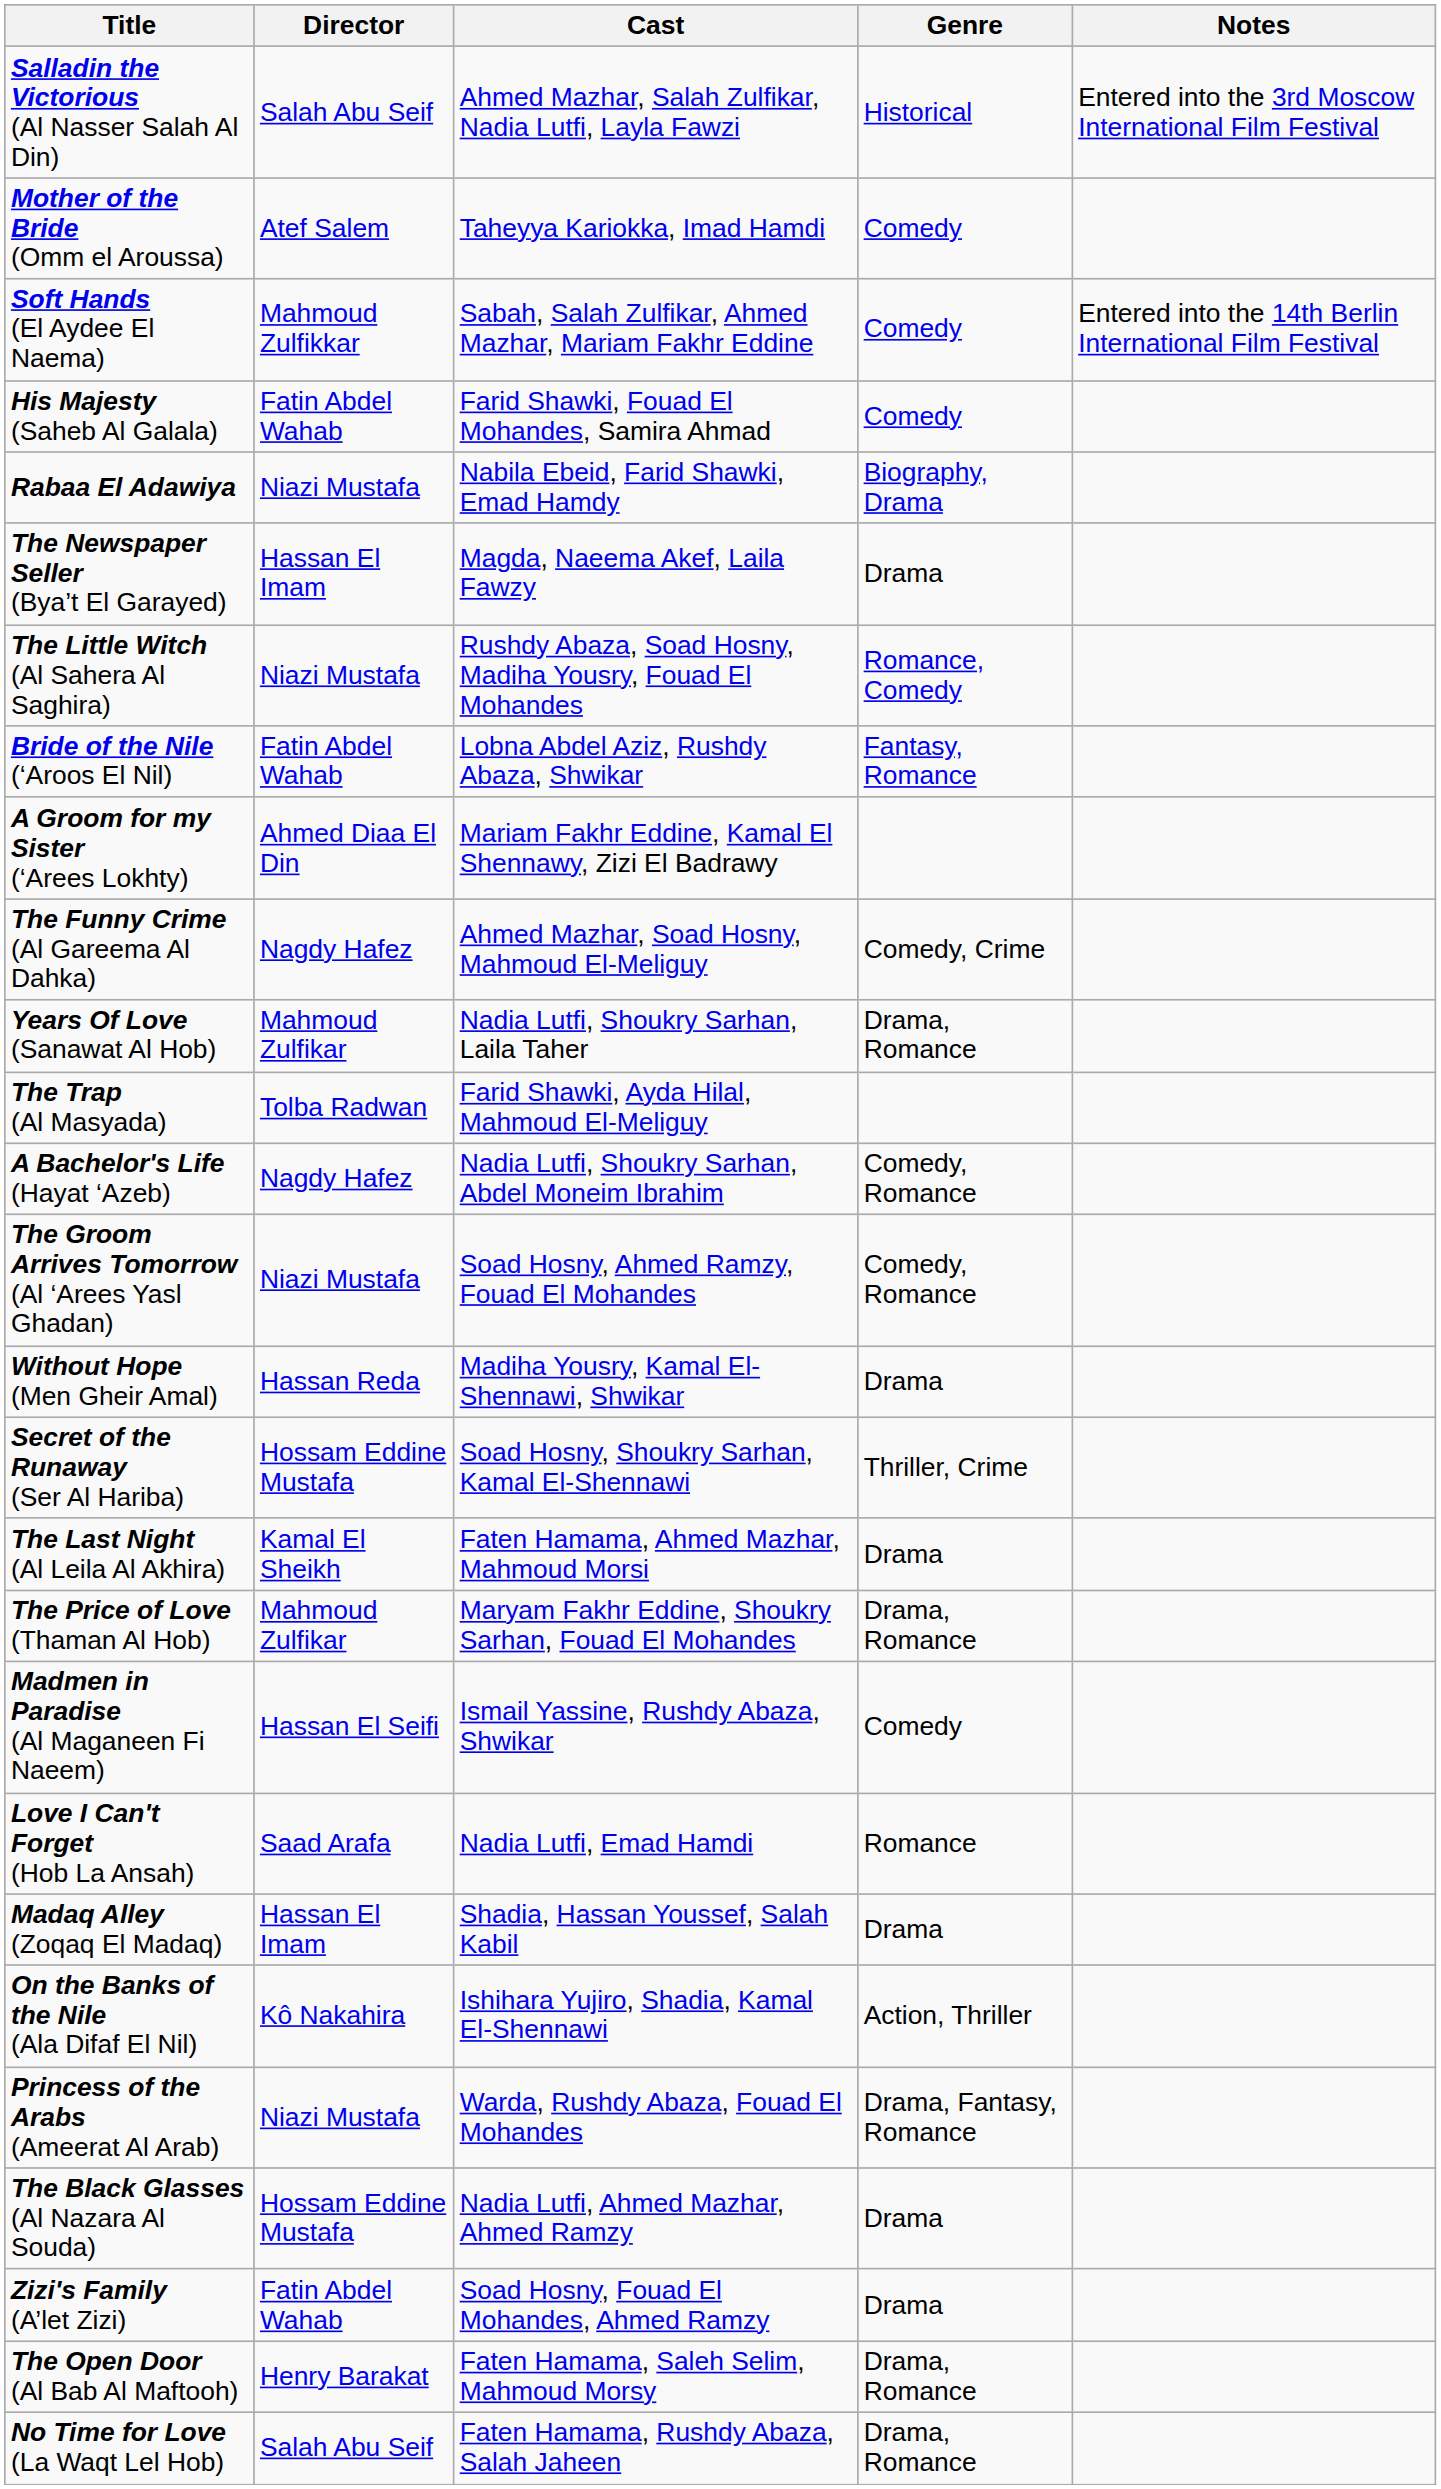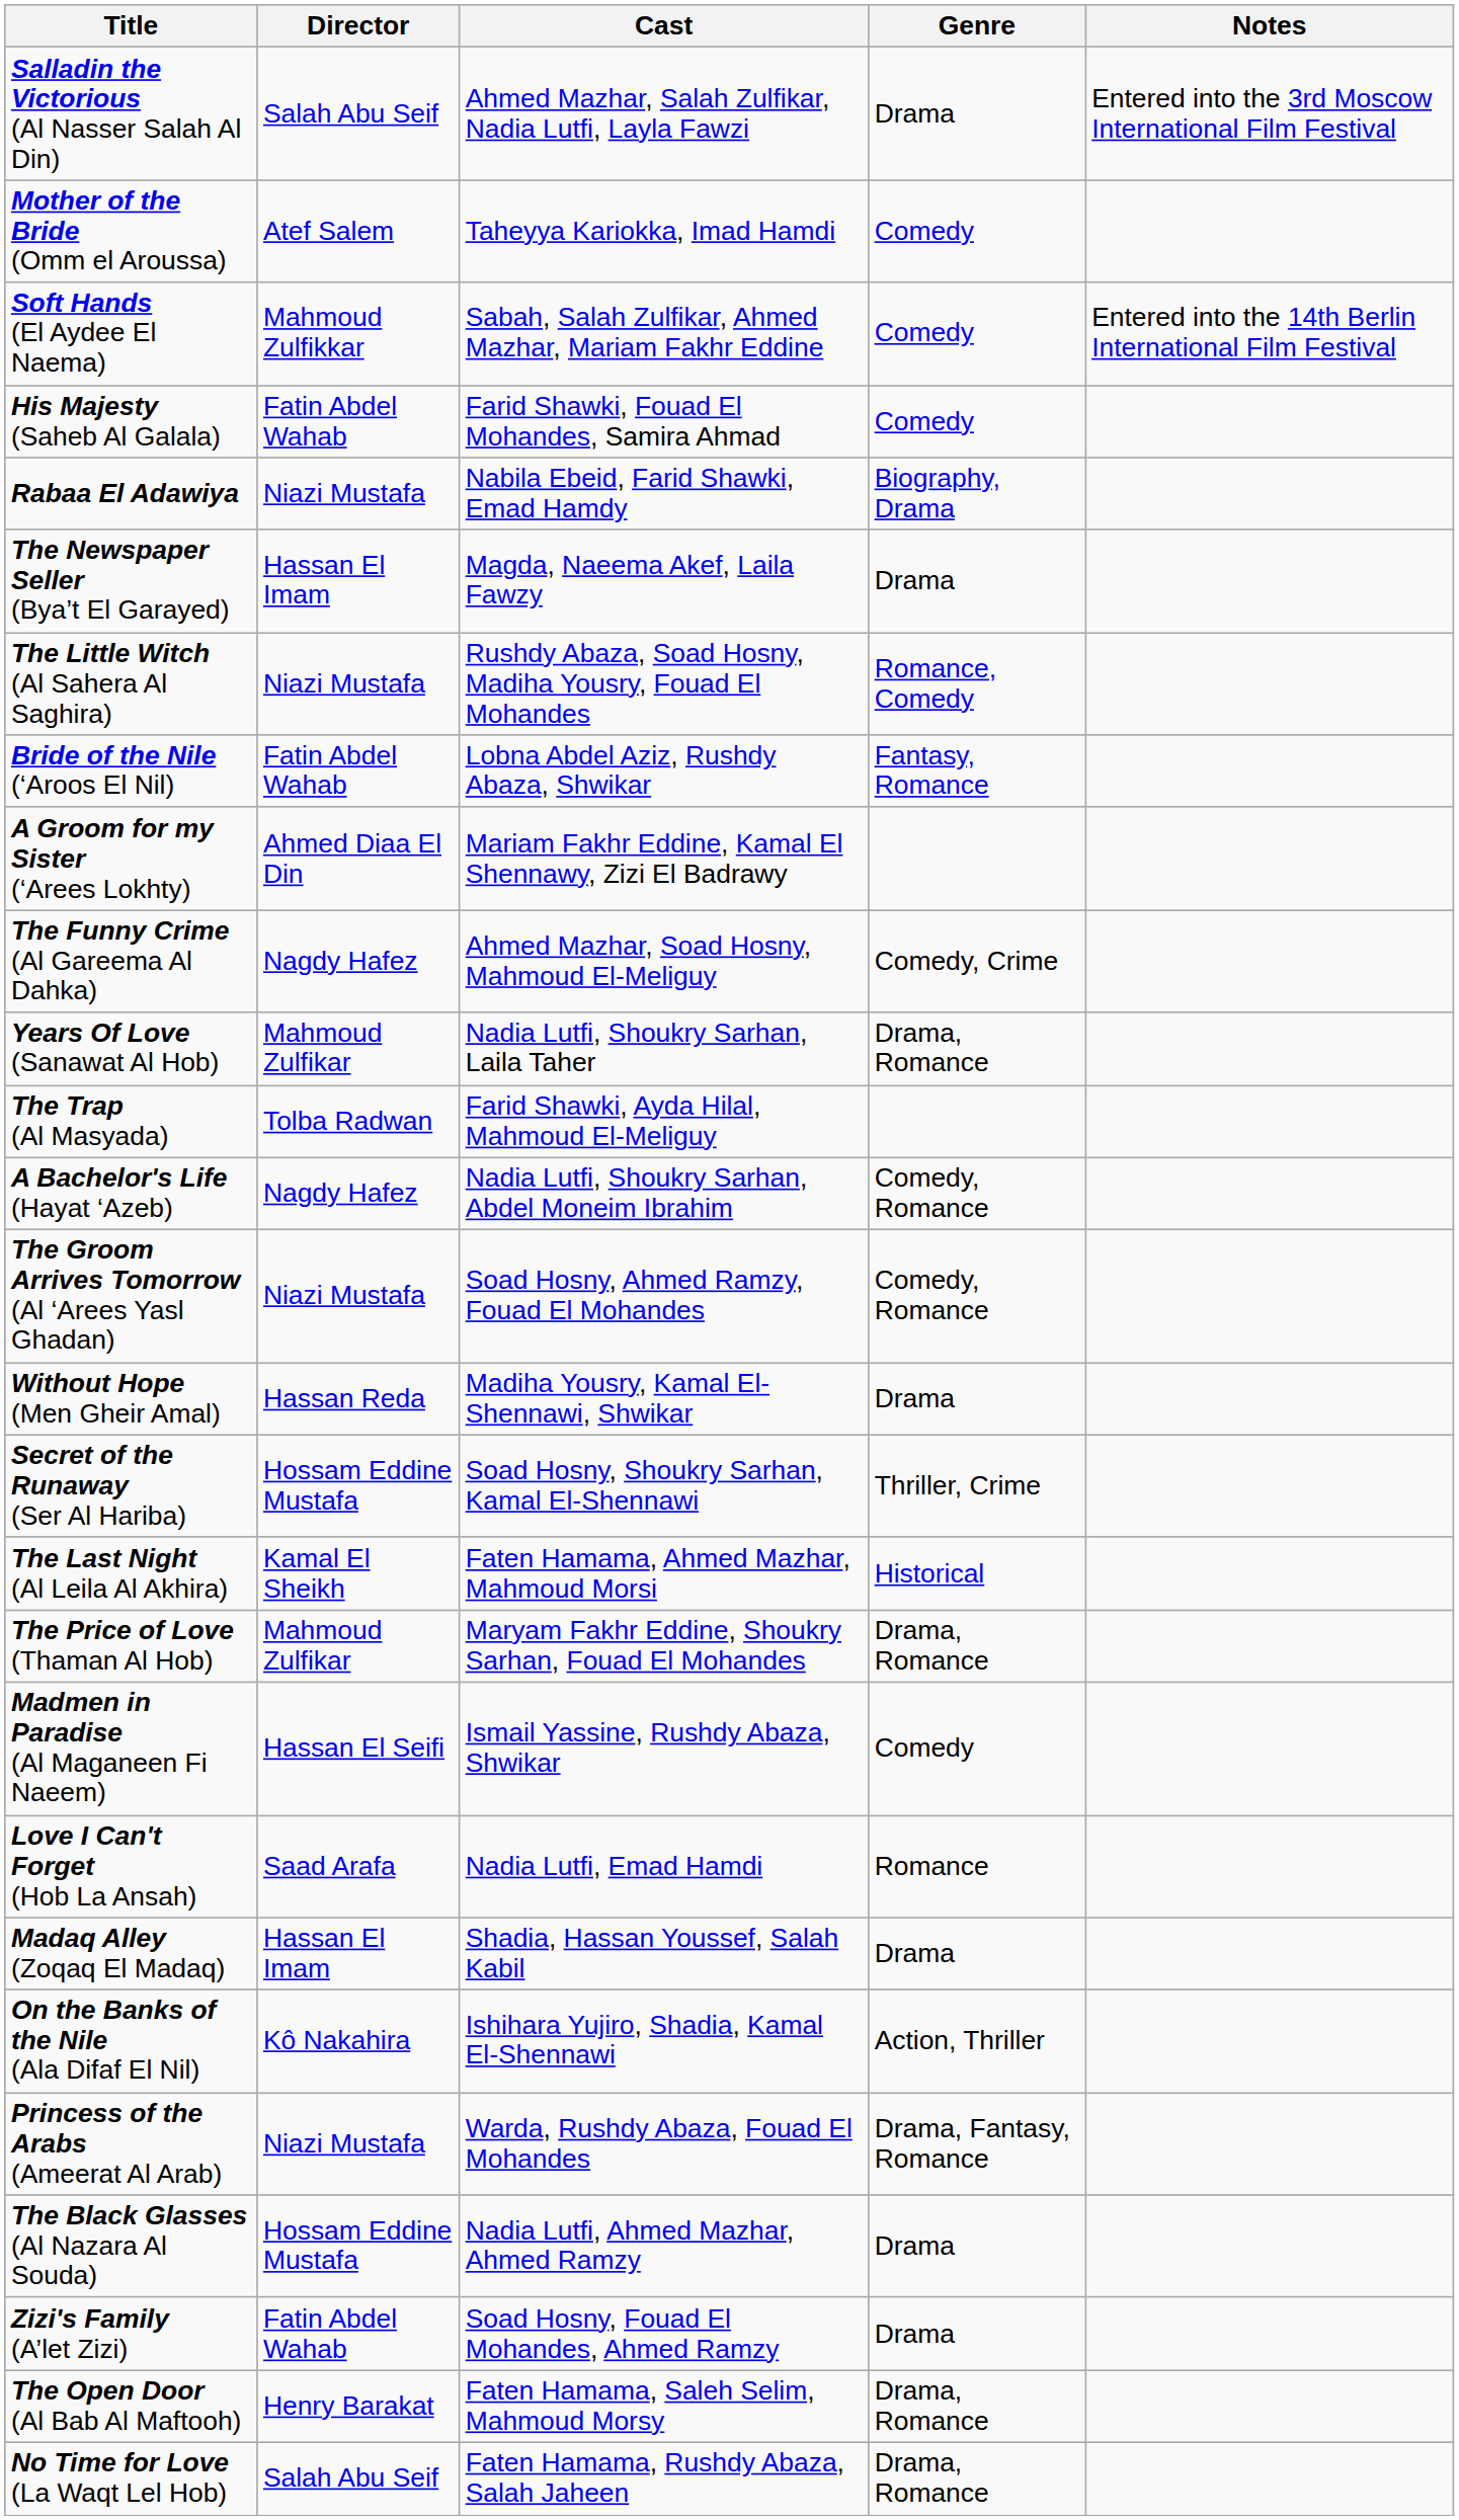Salladin the Victorious (Al Nasser Salah Al Din) | Genre: Historical -> Drama
The Last Night (Al Leila Al Akhira) | Genre: Drama -> Historical
